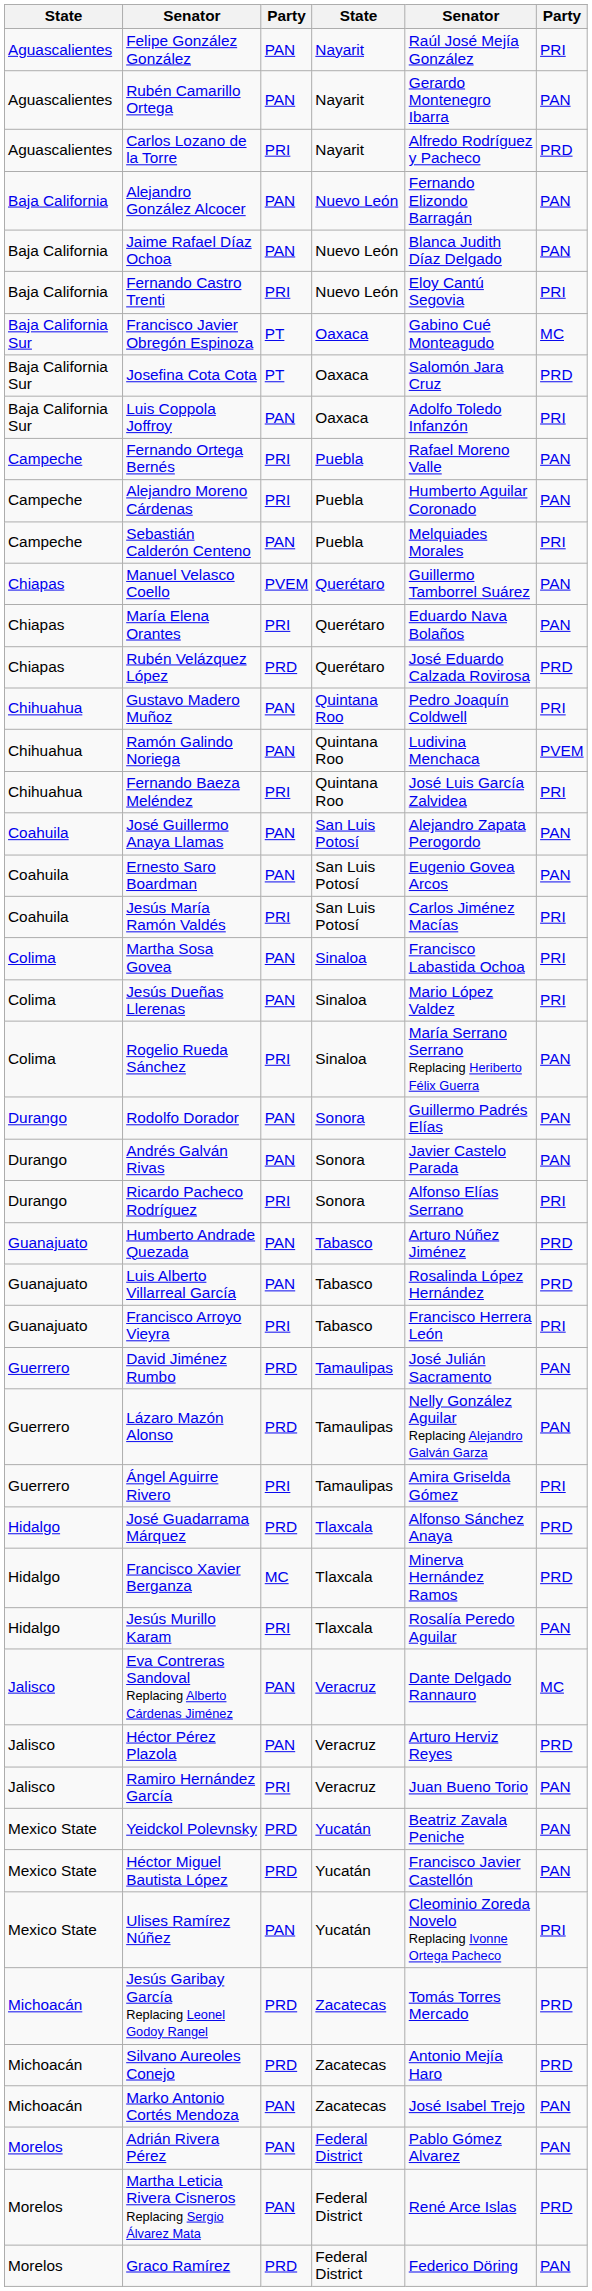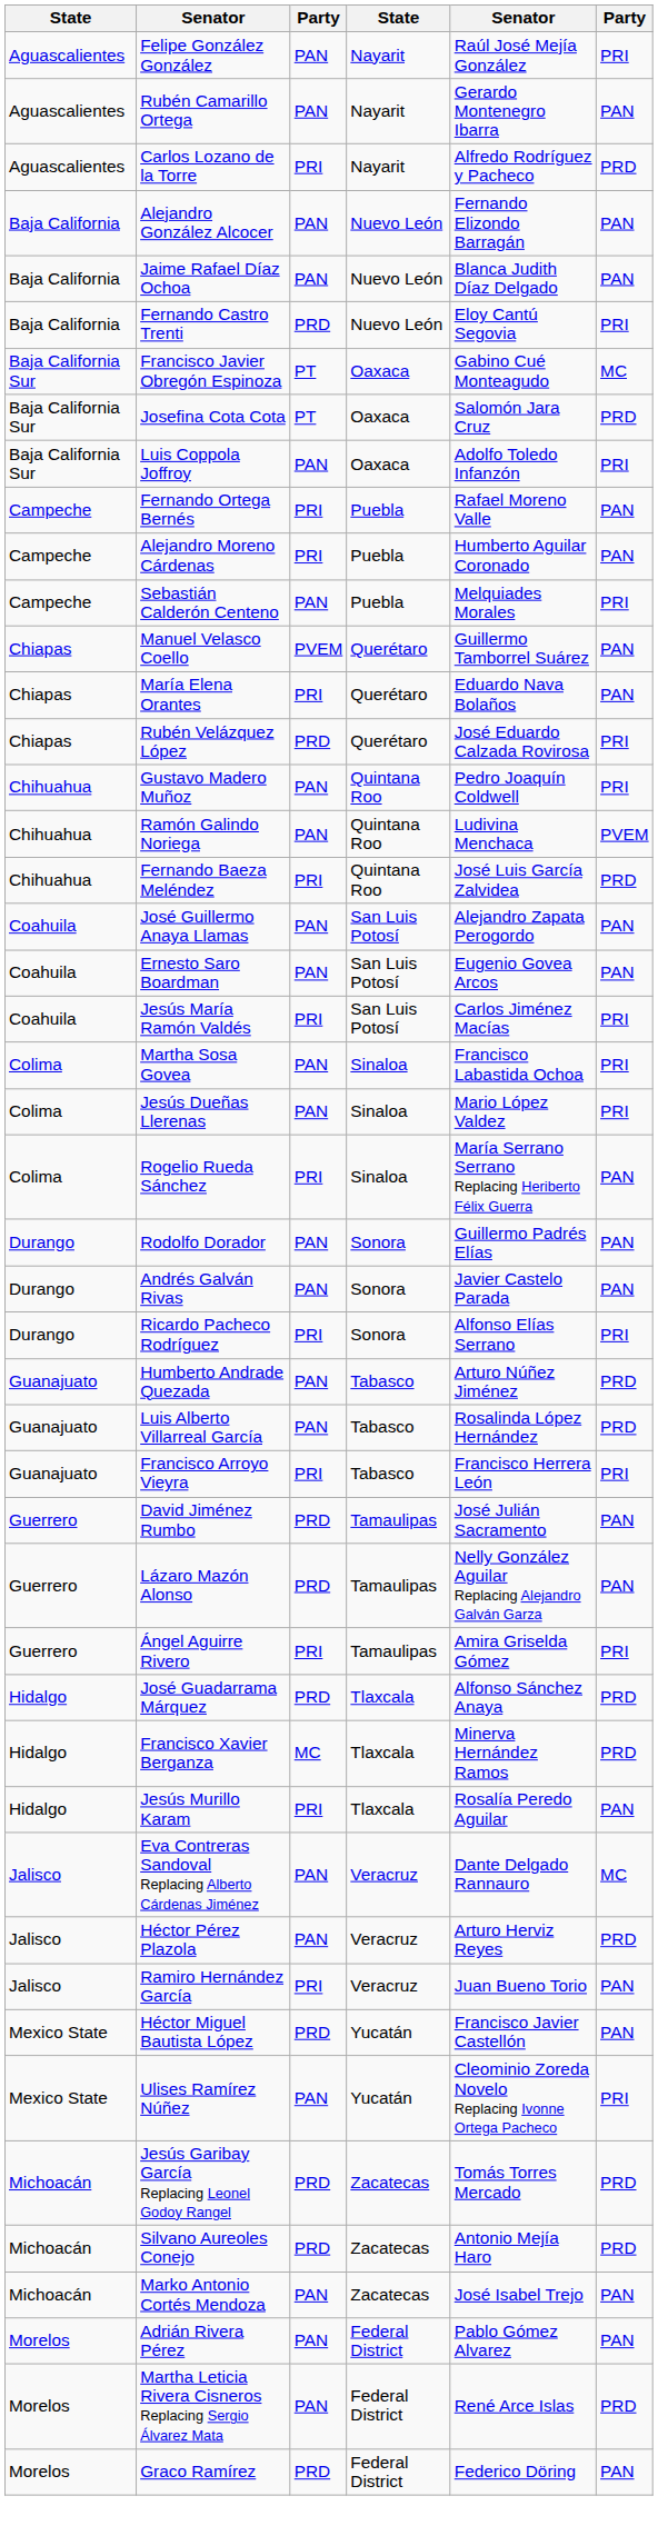Fernando Castro Trenti | column 3: PRI -> PRD
Rubén Velázquez López | column 6: PRD -> PRI
Fernando Baeza Meléndez | column 6: PRI -> PRD
- row: Mexico State | Yeidckol Polevnsky | PRD | Yucatán | Beatriz Zavala Peniche | PAN
